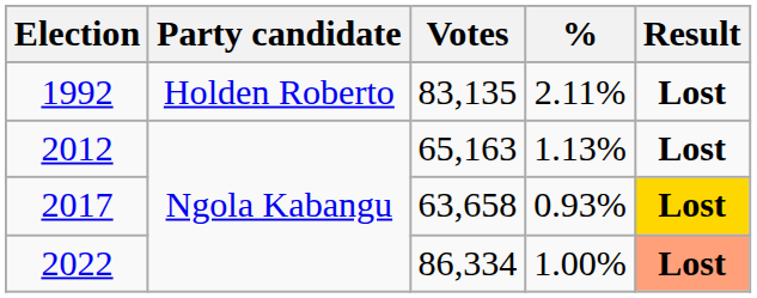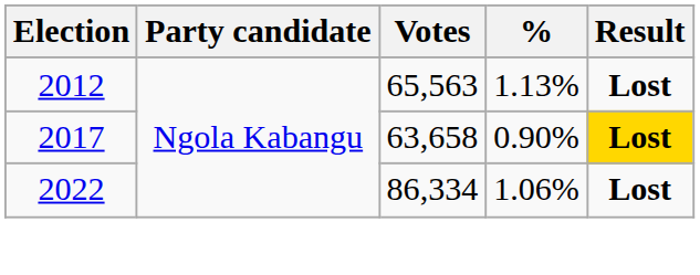- row: 1992 | Holden Roberto | 83,135 | 2.11% | Lost
2012 | Votes: 65,163 -> 65,563
2017 | %: 0.93% -> 0.90%
2022 | %: 1.00% -> 1.06%
2022 | Result: lightsalmon background -> no background
